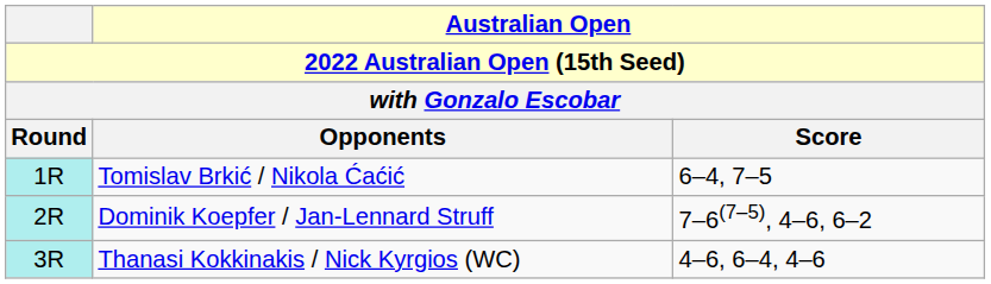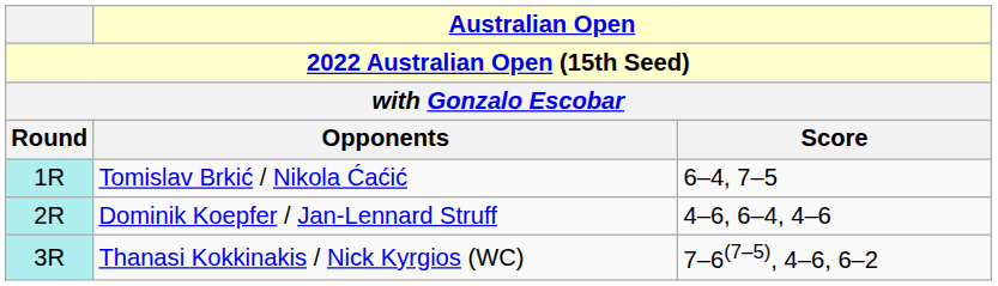Dominik Koepfer / Jan-Lennard Struff | Australian Open / Score: 7–6(7–5), 4–6, 6–2 -> 4–6, 6–4, 4–6
Thanasi Kokkinakis / Nick Kyrgios (WC) | Australian Open / Score: 4–6, 6–4, 4–6 -> 7–6(7–5), 4–6, 6–2
